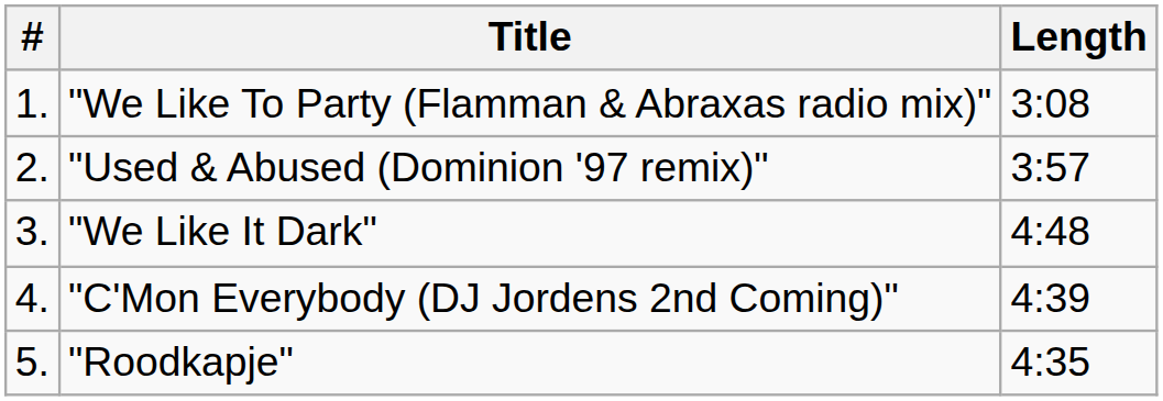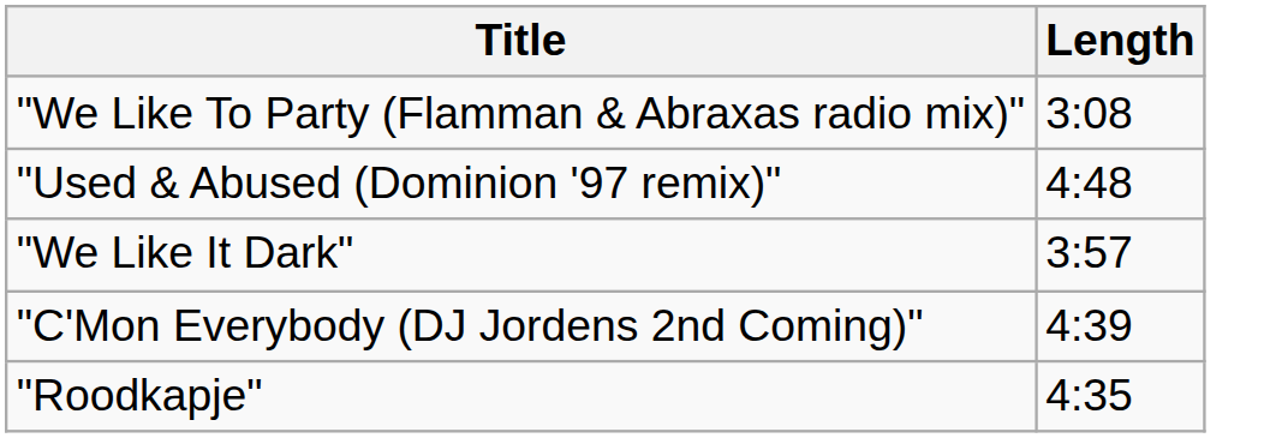- column: # | 1. | 2. | 3. | 4. | 5.
"Used & Abused (Dominion '97 remix)" | Length: 3:57 -> 4:48
"We Like It Dark" | Length: 4:48 -> 3:57
